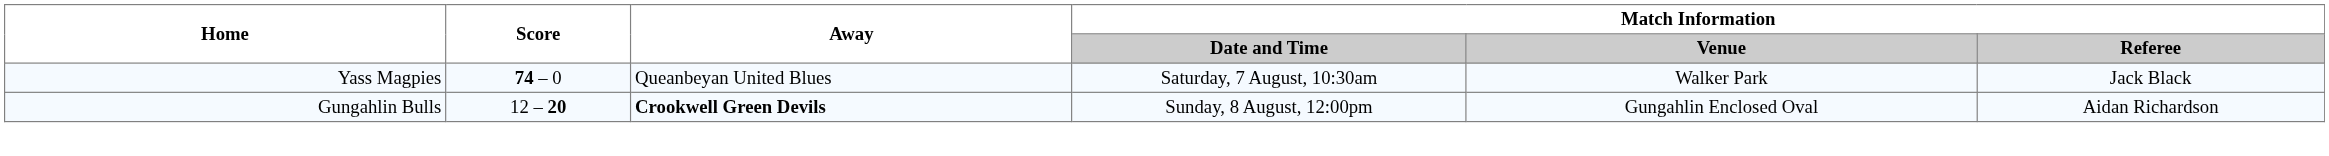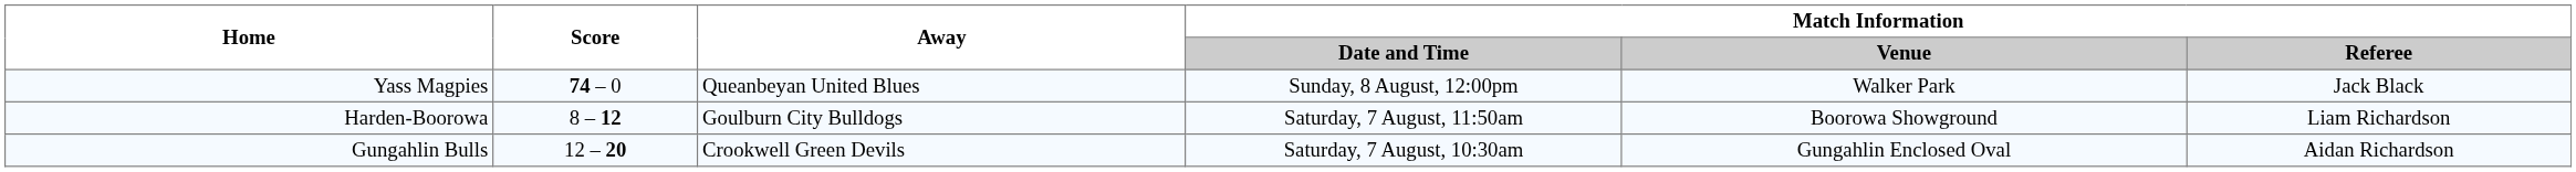Yass Magpies | Match Information / Date and Time: Saturday, 7 August, 10:30am -> Sunday, 8 August, 12:00pm
+ row: Harden-Boorowa | 8 – 12 | Goulburn City Bulldogs | Saturday, 7 August, 11:50am | Boorowa Showground | Liam Richardson
Gungahlin Bulls | Away: bold -> normal
Gungahlin Bulls | Match Information / Date and Time: Sunday, 8 August, 12:00pm -> Saturday, 7 August, 10:30am
